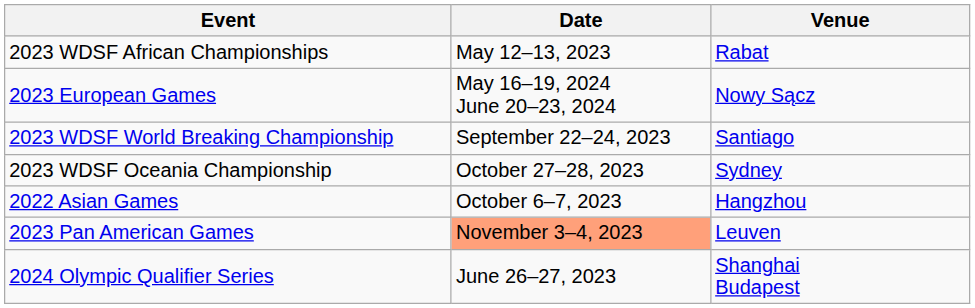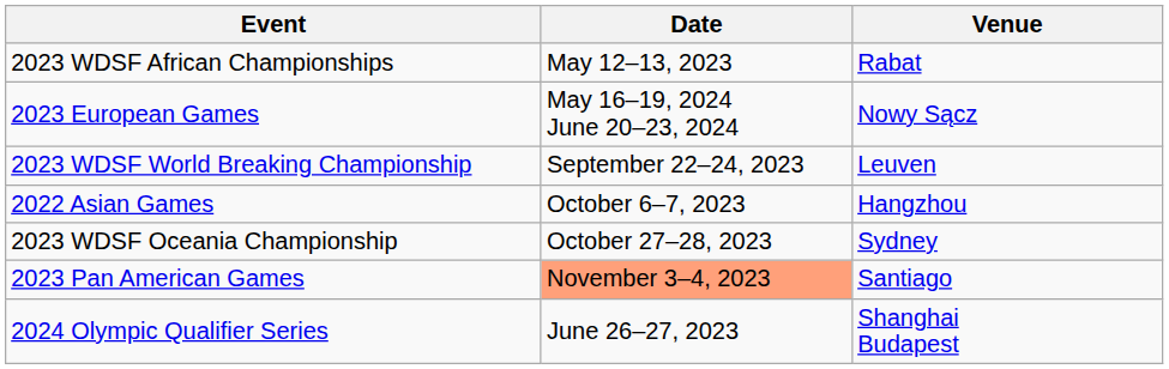2023 WDSF World Breaking Championship | Venue: Santiago -> Leuven
rows swapped: 2022 Asian Games <-> 2023 WDSF Oceania Championship
2023 Pan American Games | Venue: Leuven -> Santiago
